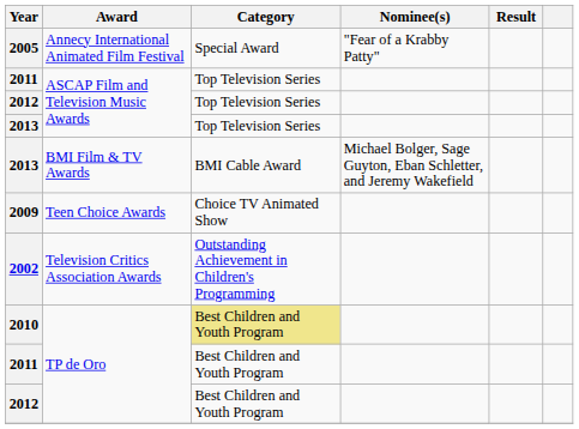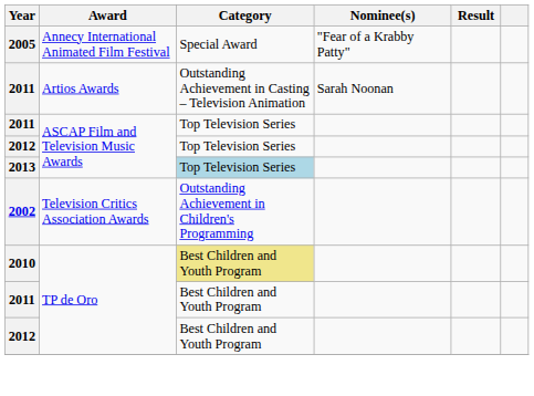+ row: 2011 | Artios Awards | Outstanding Achievement in Casting – Television Animation | Sarah Noonan
2013 / ASCAP Film and Television Music Awards | Category: no background -> lightblue background
- row: 2013 | BMI Film & TV Awards | BMI Cable Award | Michael Bolger, Sage Guyton, Eban Schletter, and Jeremy Wakefield
- row: 2009 | Teen Choice Awards | Choice TV Animated Show
